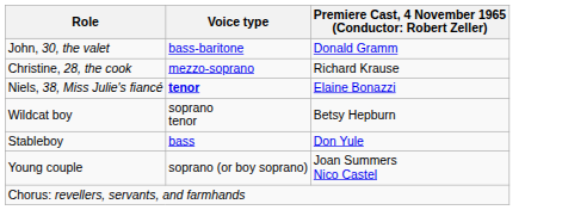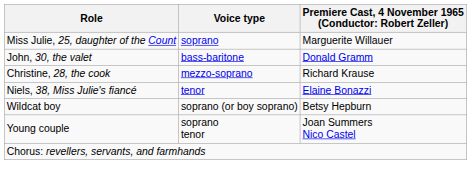+ row: Miss Julie, 25, daughter of the Count | soprano | Marguerite Willauer
Niels, 38, Miss Julie's fiancé | Voice type: bold -> normal
Wildcat boy | Voice type: soprano tenor -> soprano (or boy soprano)
- row: Stableboy | bass | Don Yule
Young couple | Voice type: soprano (or boy soprano) -> soprano tenor
